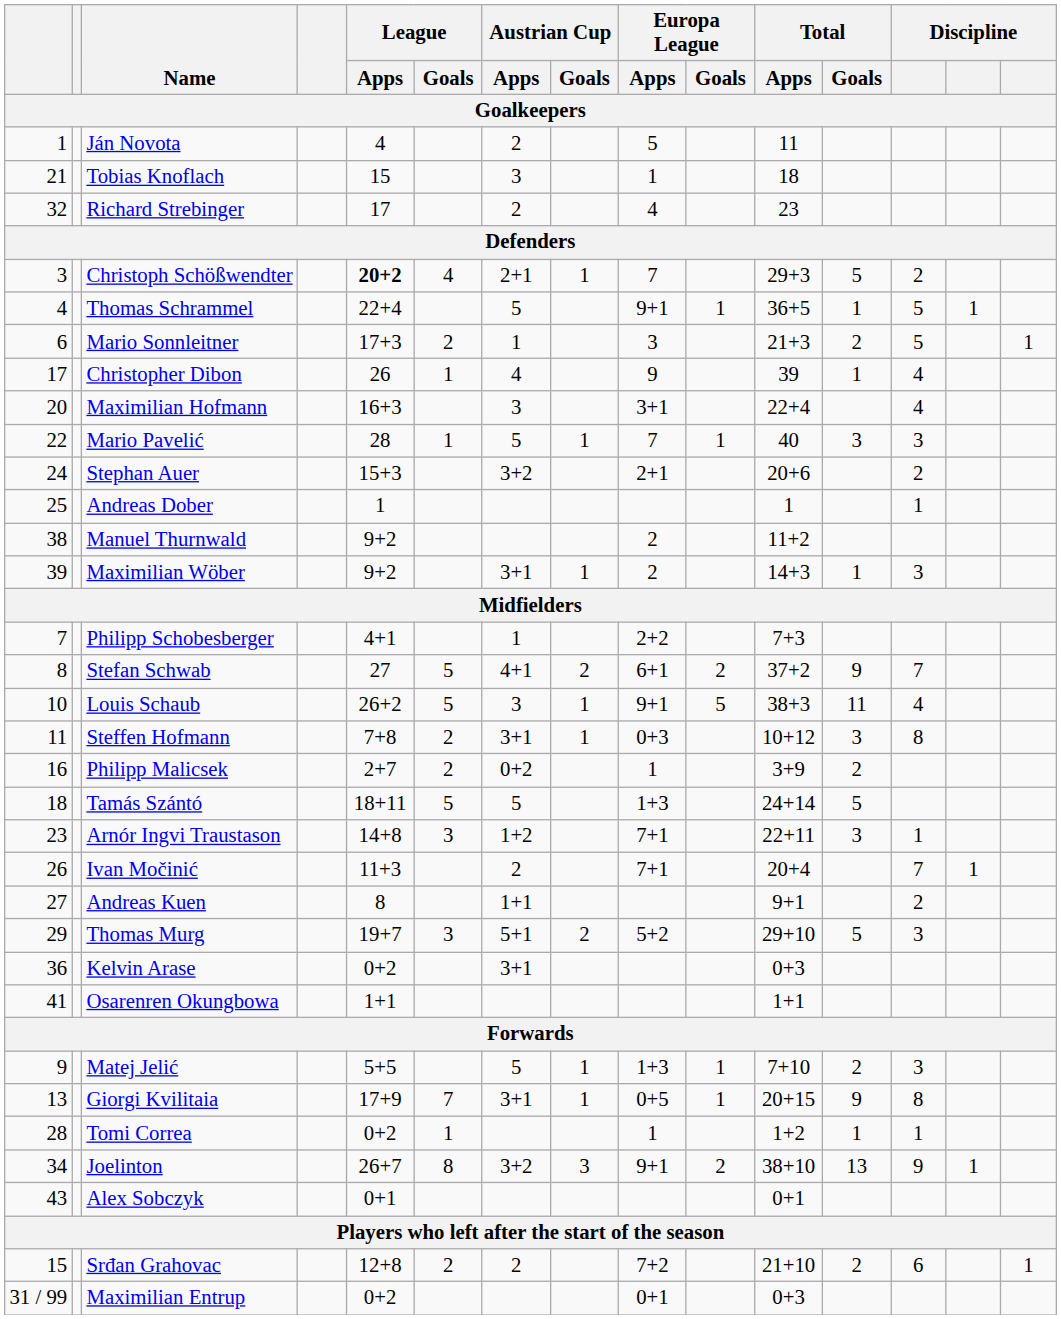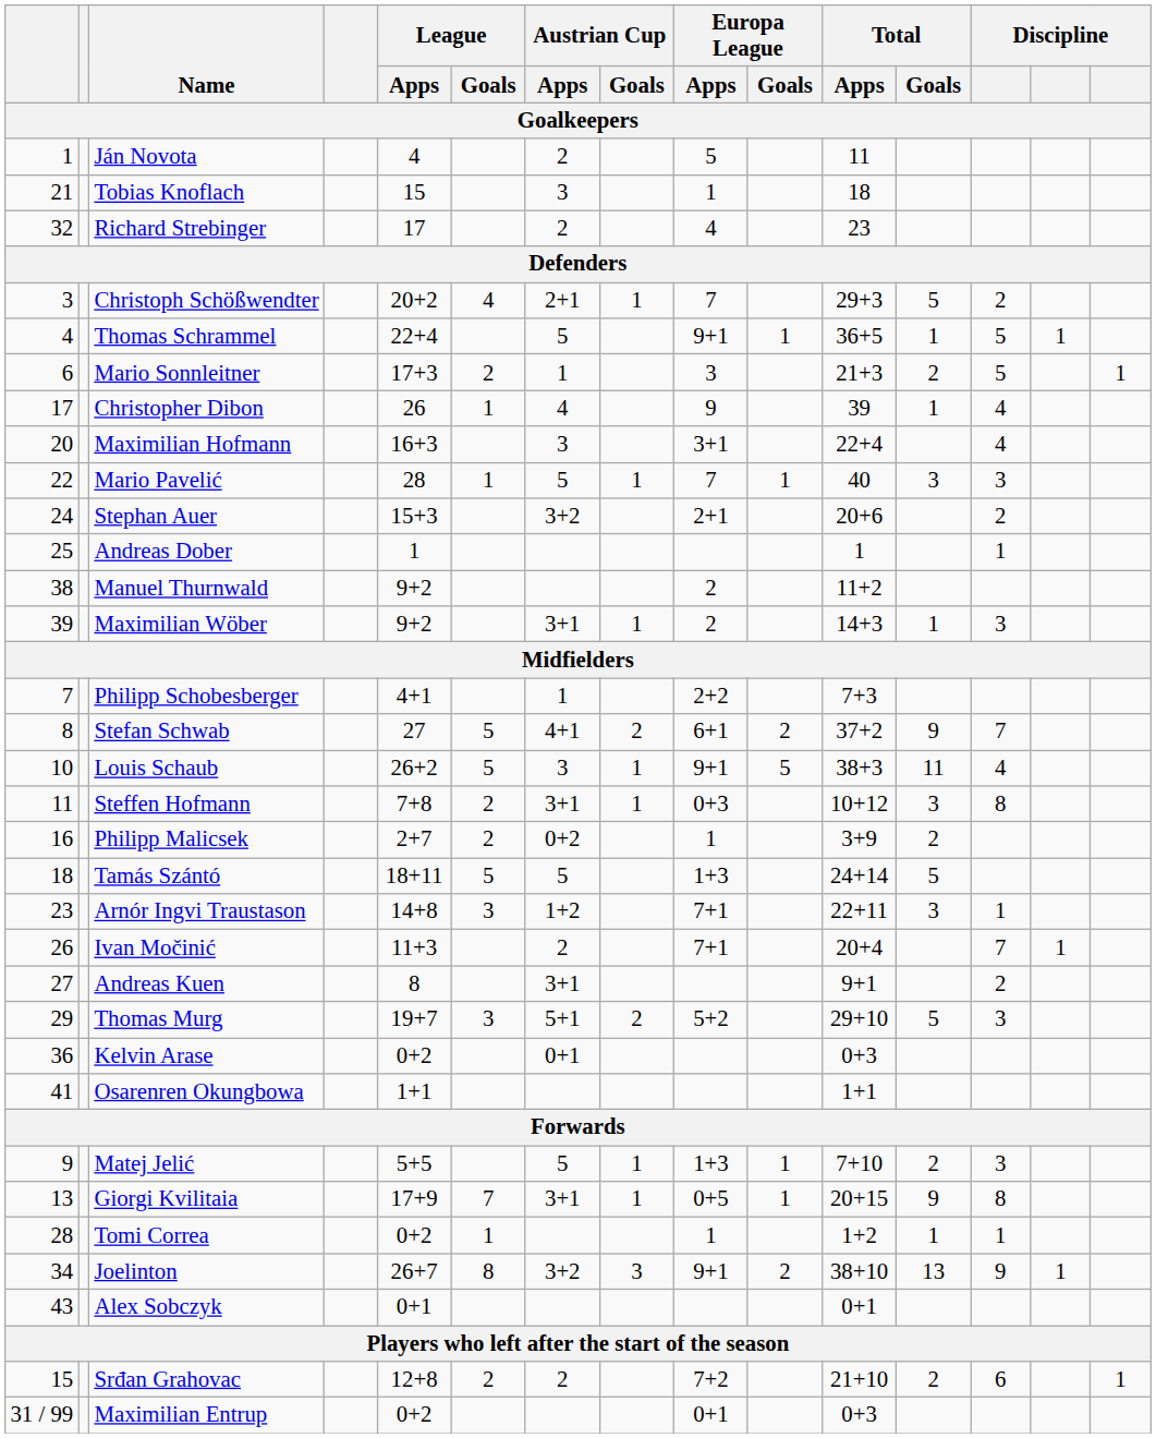Christoph Schößwendter | League / Apps: bold -> normal
Andreas Kuen | Austrian Cup / Apps: 1+1 -> 3+1
Kelvin Arase | Austrian Cup / Apps: 3+1 -> 0+1
